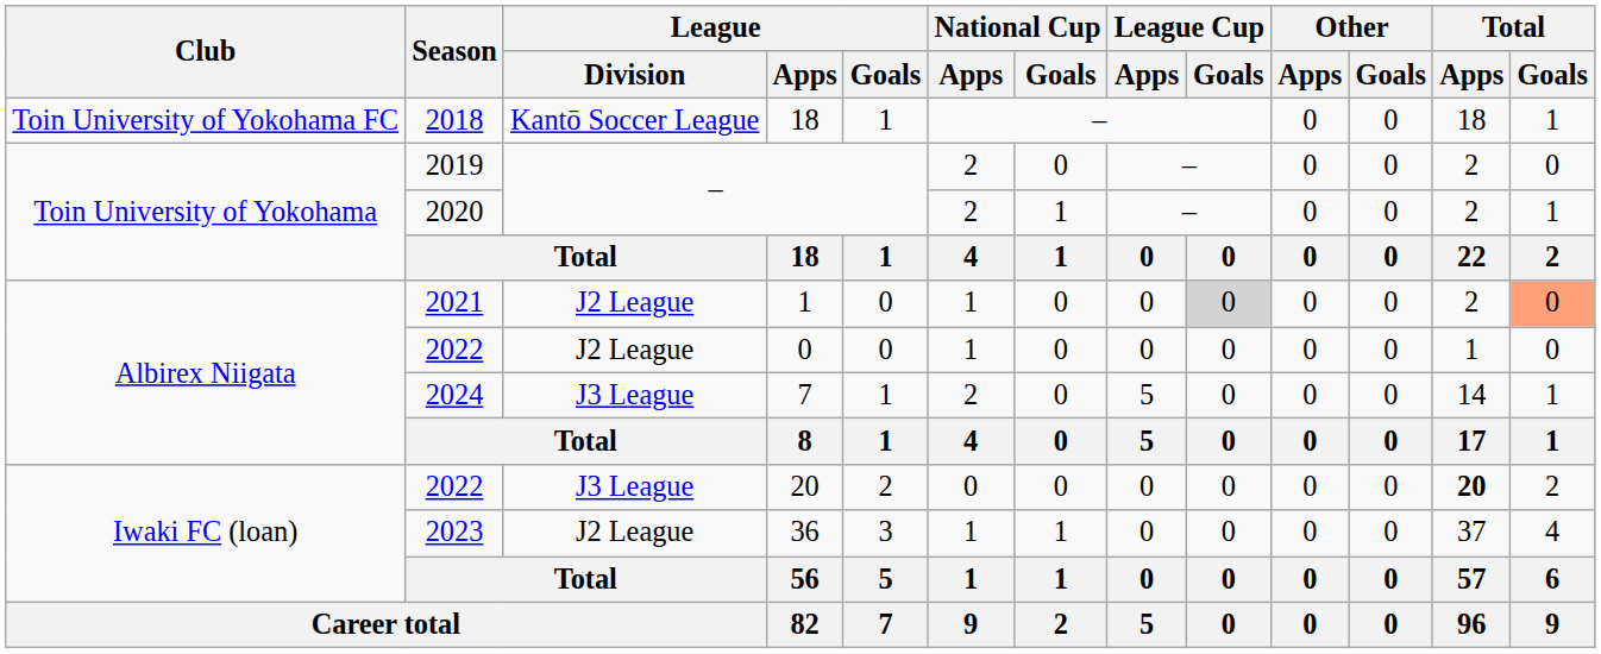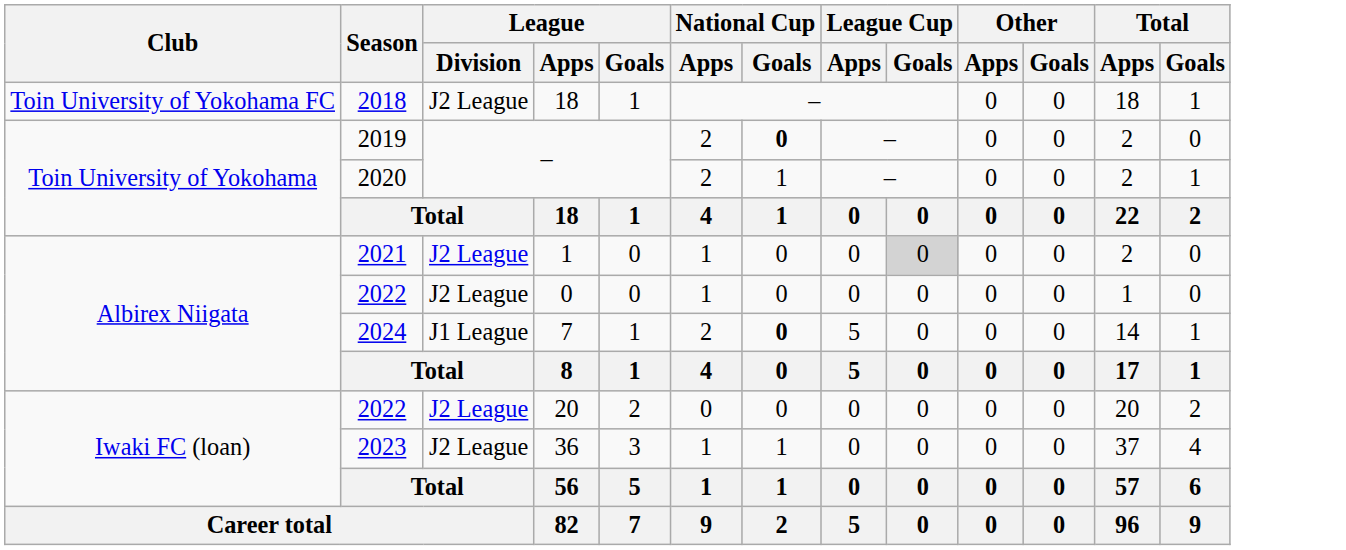2018 | League / Division: Kantō Soccer League -> J2 League
2019 | National Cup / Goals: normal -> bold
2021 | Total / Goals: lightsalmon background -> no background
2024 | League / Division: J3 League -> J1 League
2024 | National Cup / Goals: normal -> bold
2022 / 20 | League / Division: J3 League -> J2 League
2022 / 20 | Total / Apps: bold -> normal
